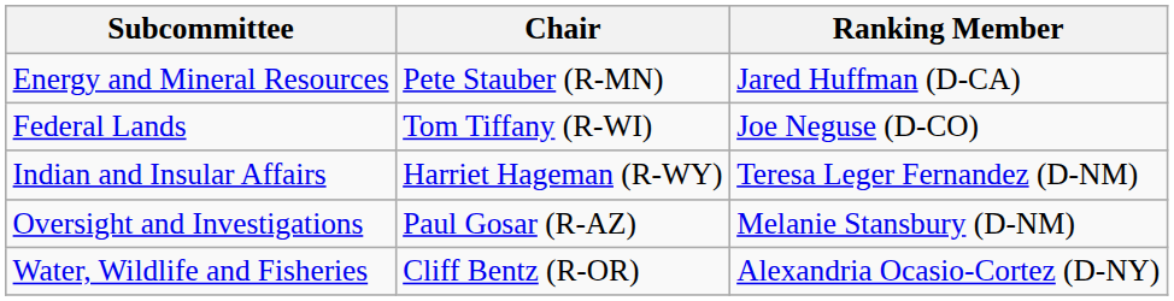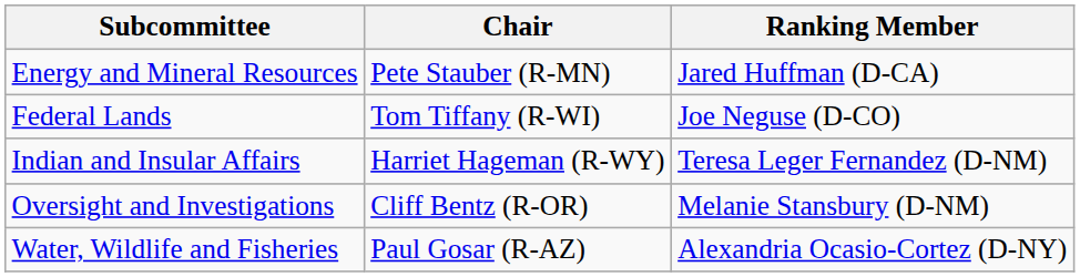Oversight and Investigations | Chair: Paul Gosar (R-AZ) -> Cliff Bentz (R-OR)
Water, Wildlife and Fisheries | Chair: Cliff Bentz (R-OR) -> Paul Gosar (R-AZ)
